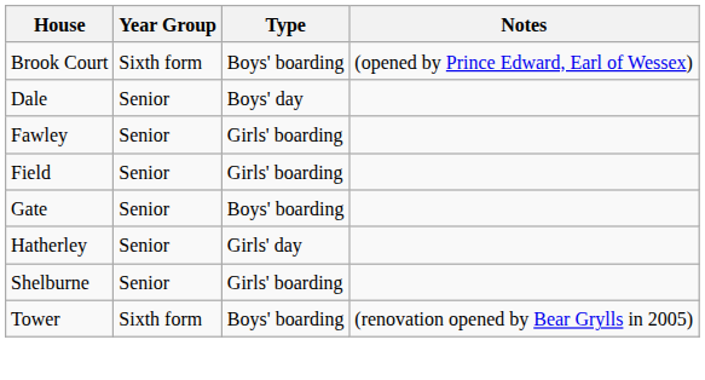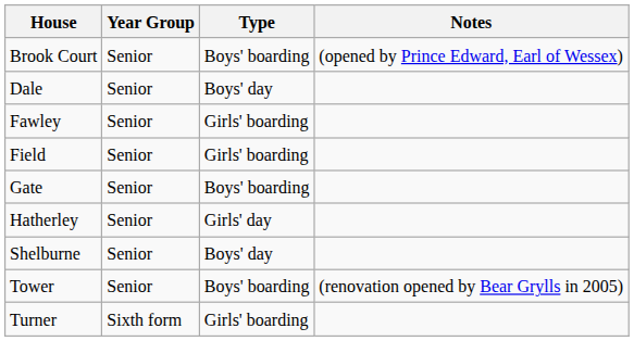Brook Court | Year Group: Sixth form -> Senior
Shelburne | Type: Girls' boarding -> Boys' day
Tower | Year Group: Sixth form -> Senior
+ row: Turner | Sixth form | Girls' boarding
